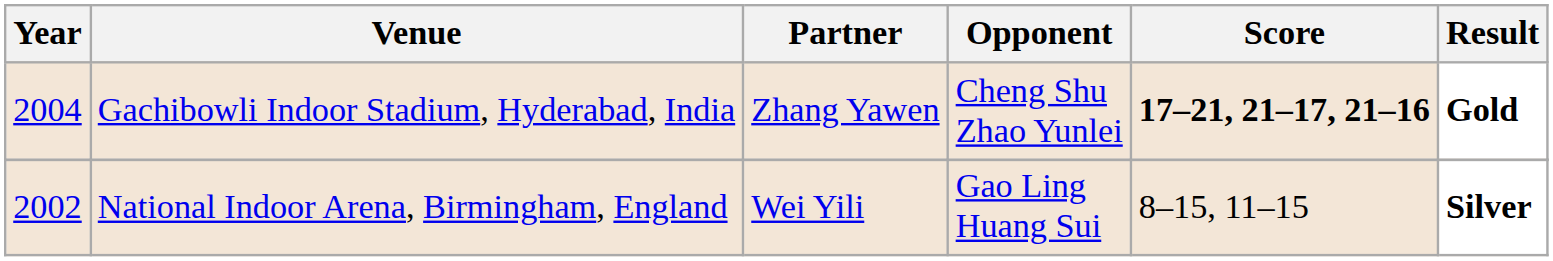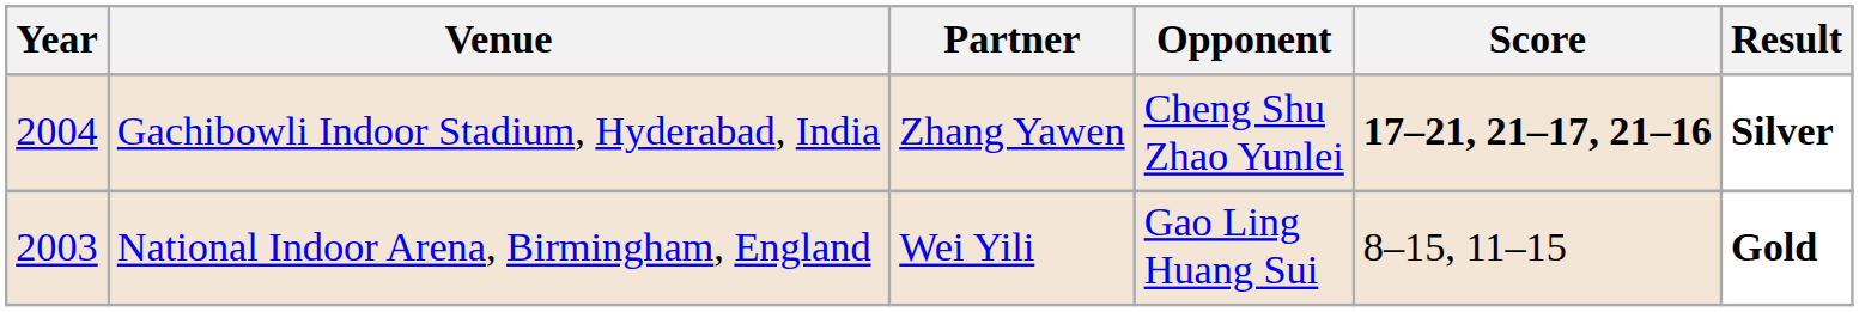Gachibowli Indoor Stadium, Hyderabad, India | Result: Gold -> Silver
National Indoor Arena, Birmingham, England | Year: 2002 -> 2003
National Indoor Arena, Birmingham, England | Result: Silver -> Gold
